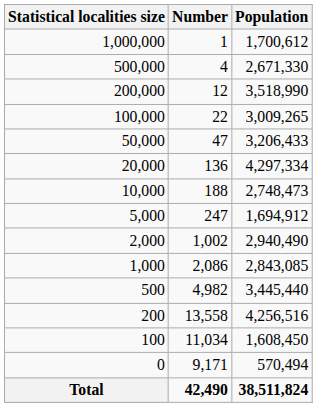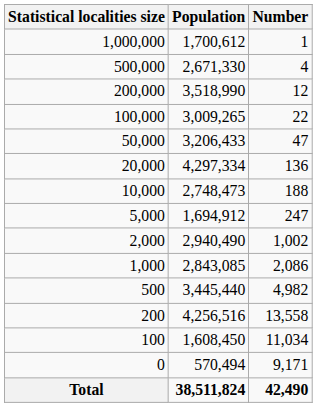columns swapped: Number <-> Population
